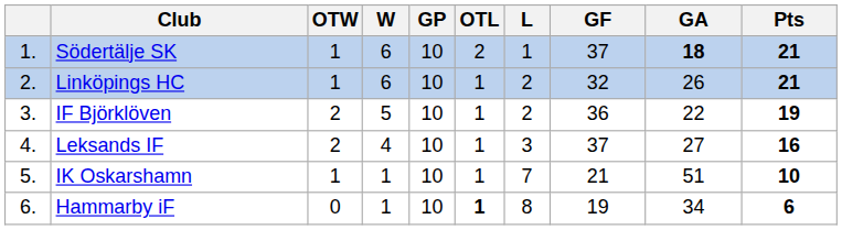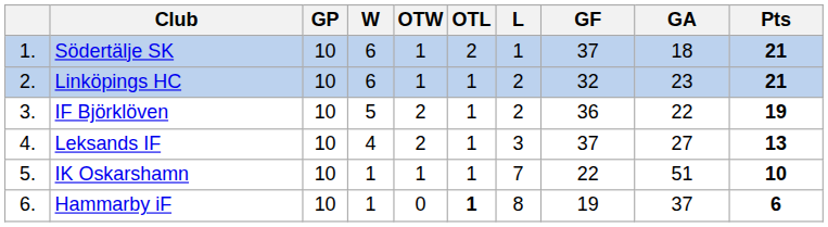columns swapped: GP <-> OTW
Södertälje SK | GA: bold -> normal
Linköpings HC | GA: 26 -> 23
Leksands IF | Pts: 16 -> 13
IK Oskarshamn | GF: 21 -> 22
Hammarby iF | GA: 34 -> 37
